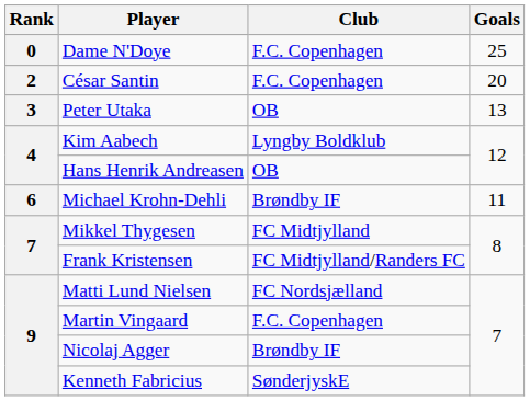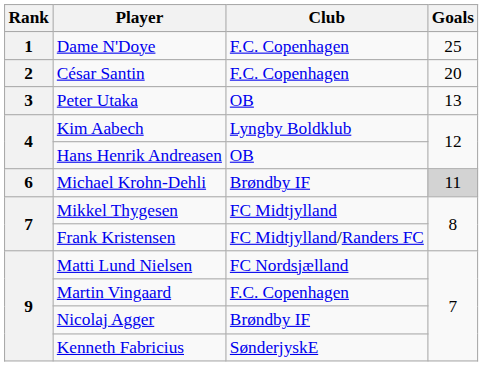Dame N'Doye | Rank: 0 -> 1
Michael Krohn-Dehli | Goals: no background -> lightgrey background
